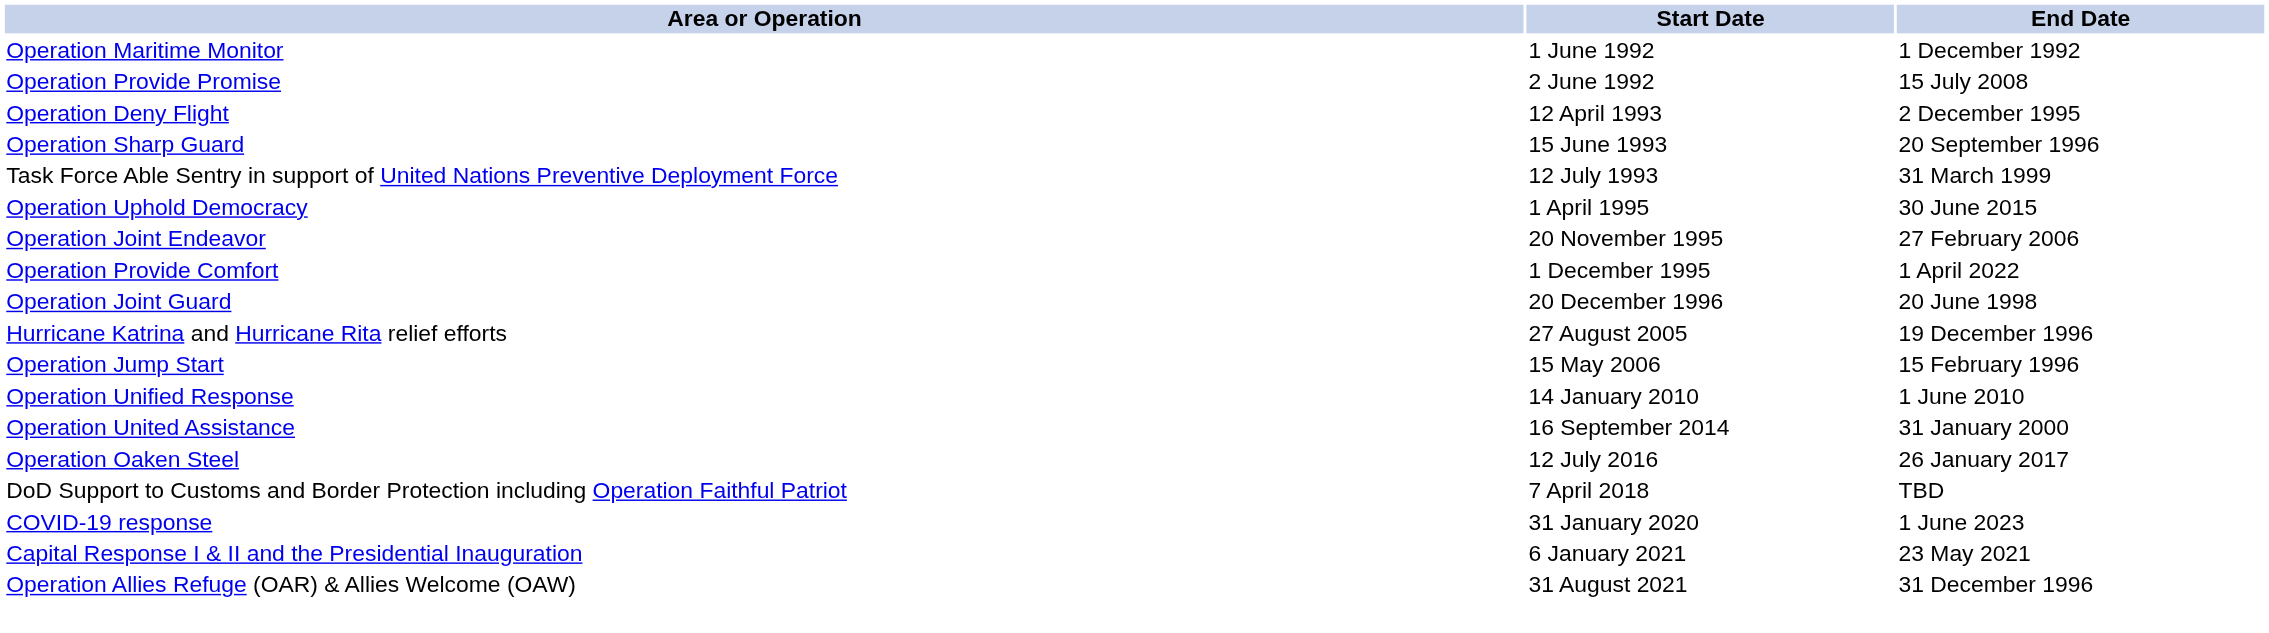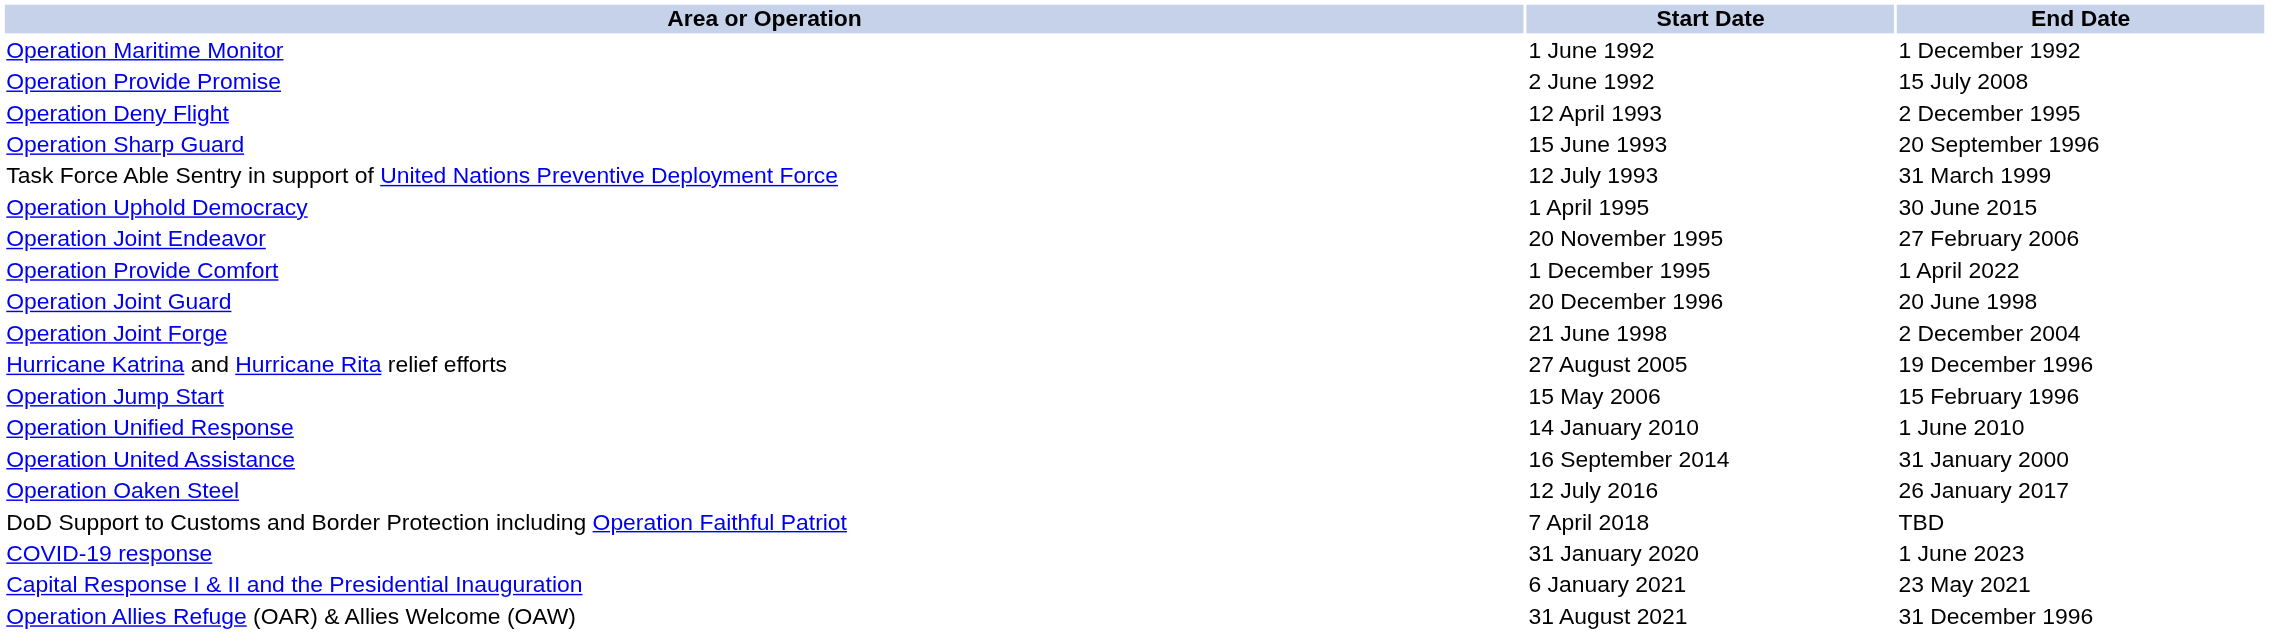+ row: Operation Joint Forge | 21 June 1998 | 2 December 2004
